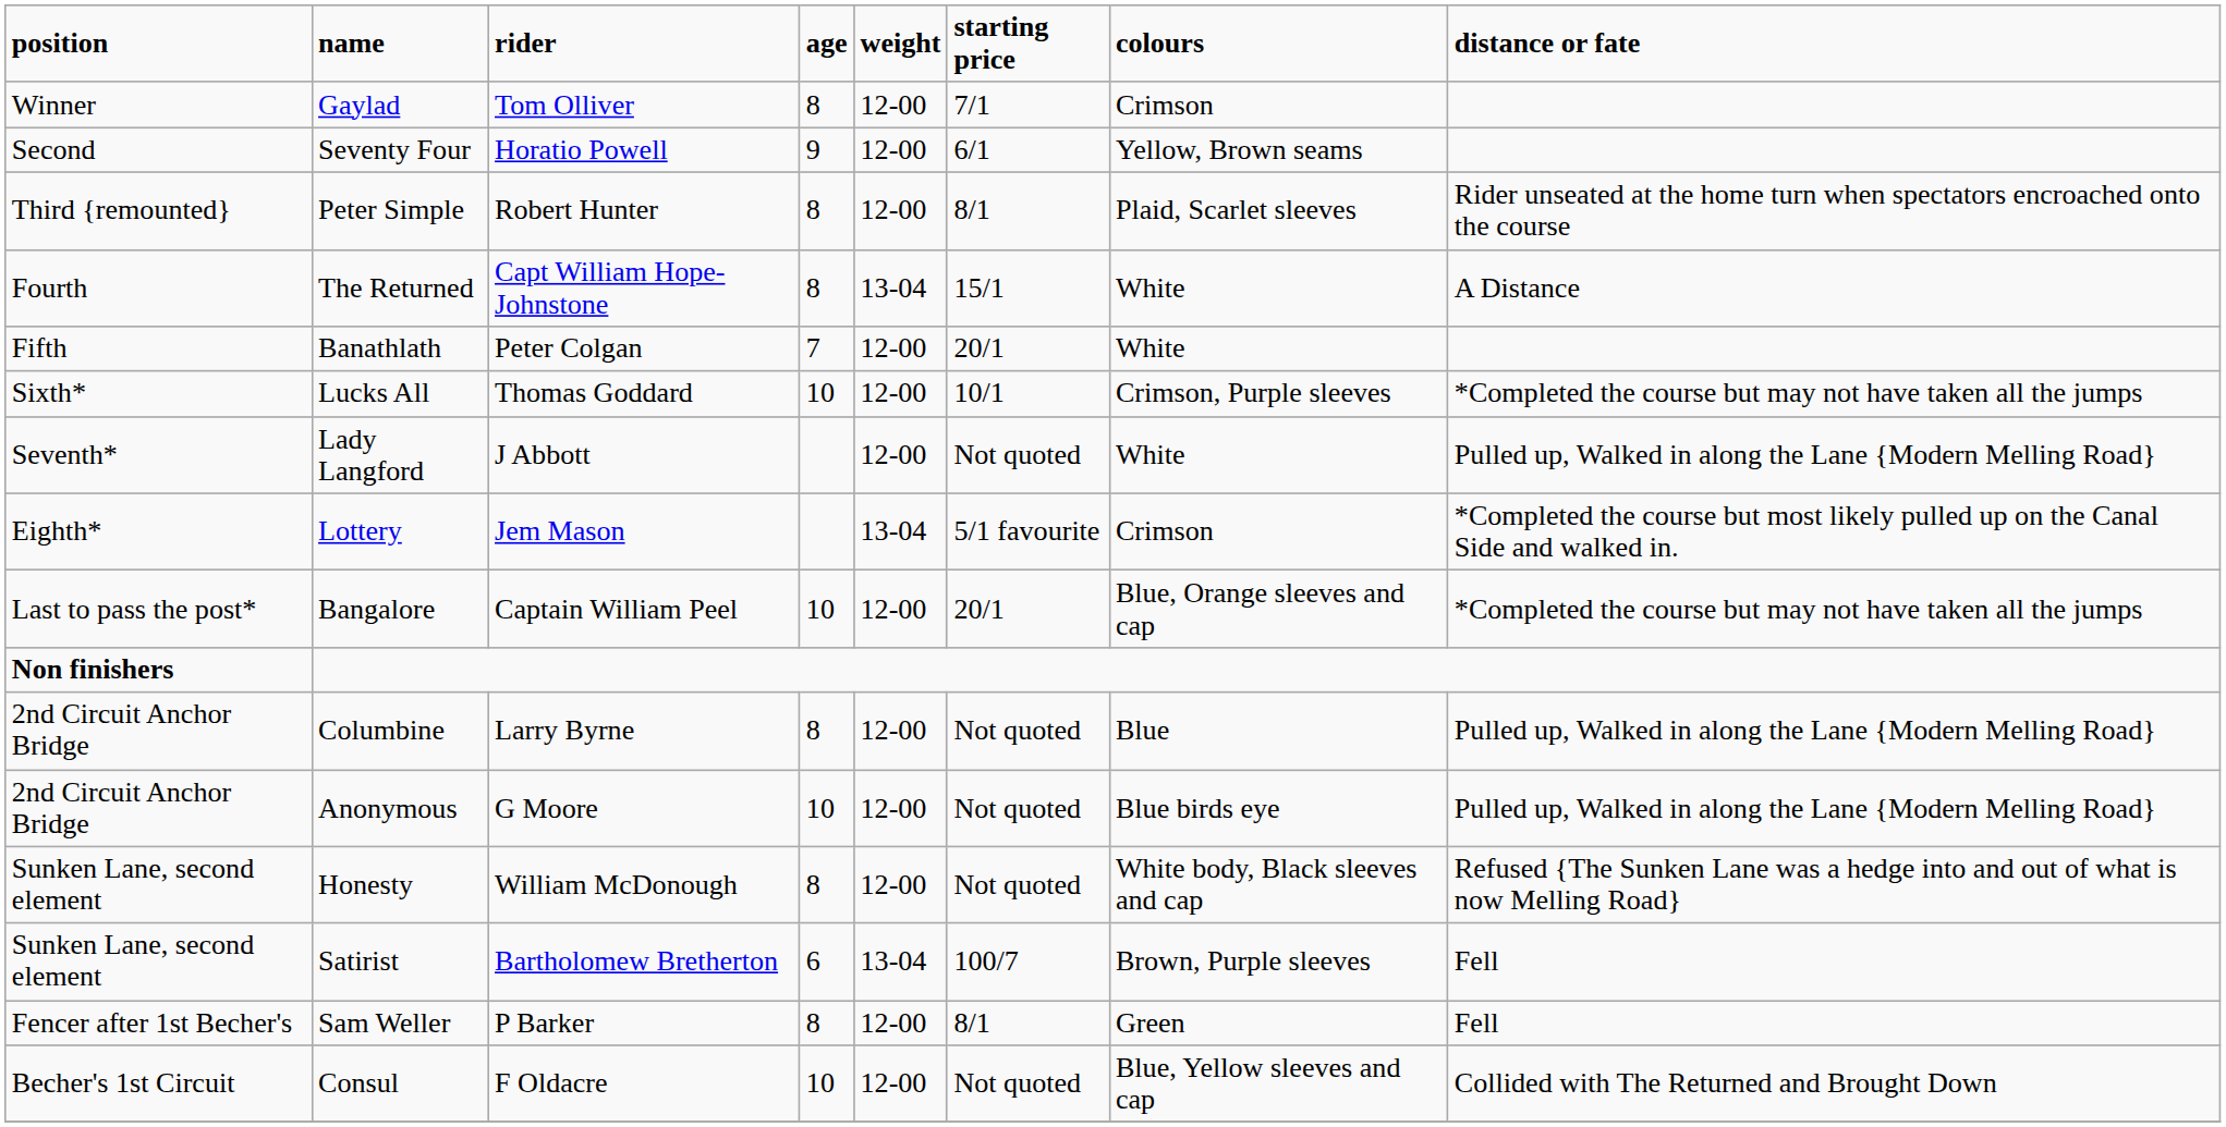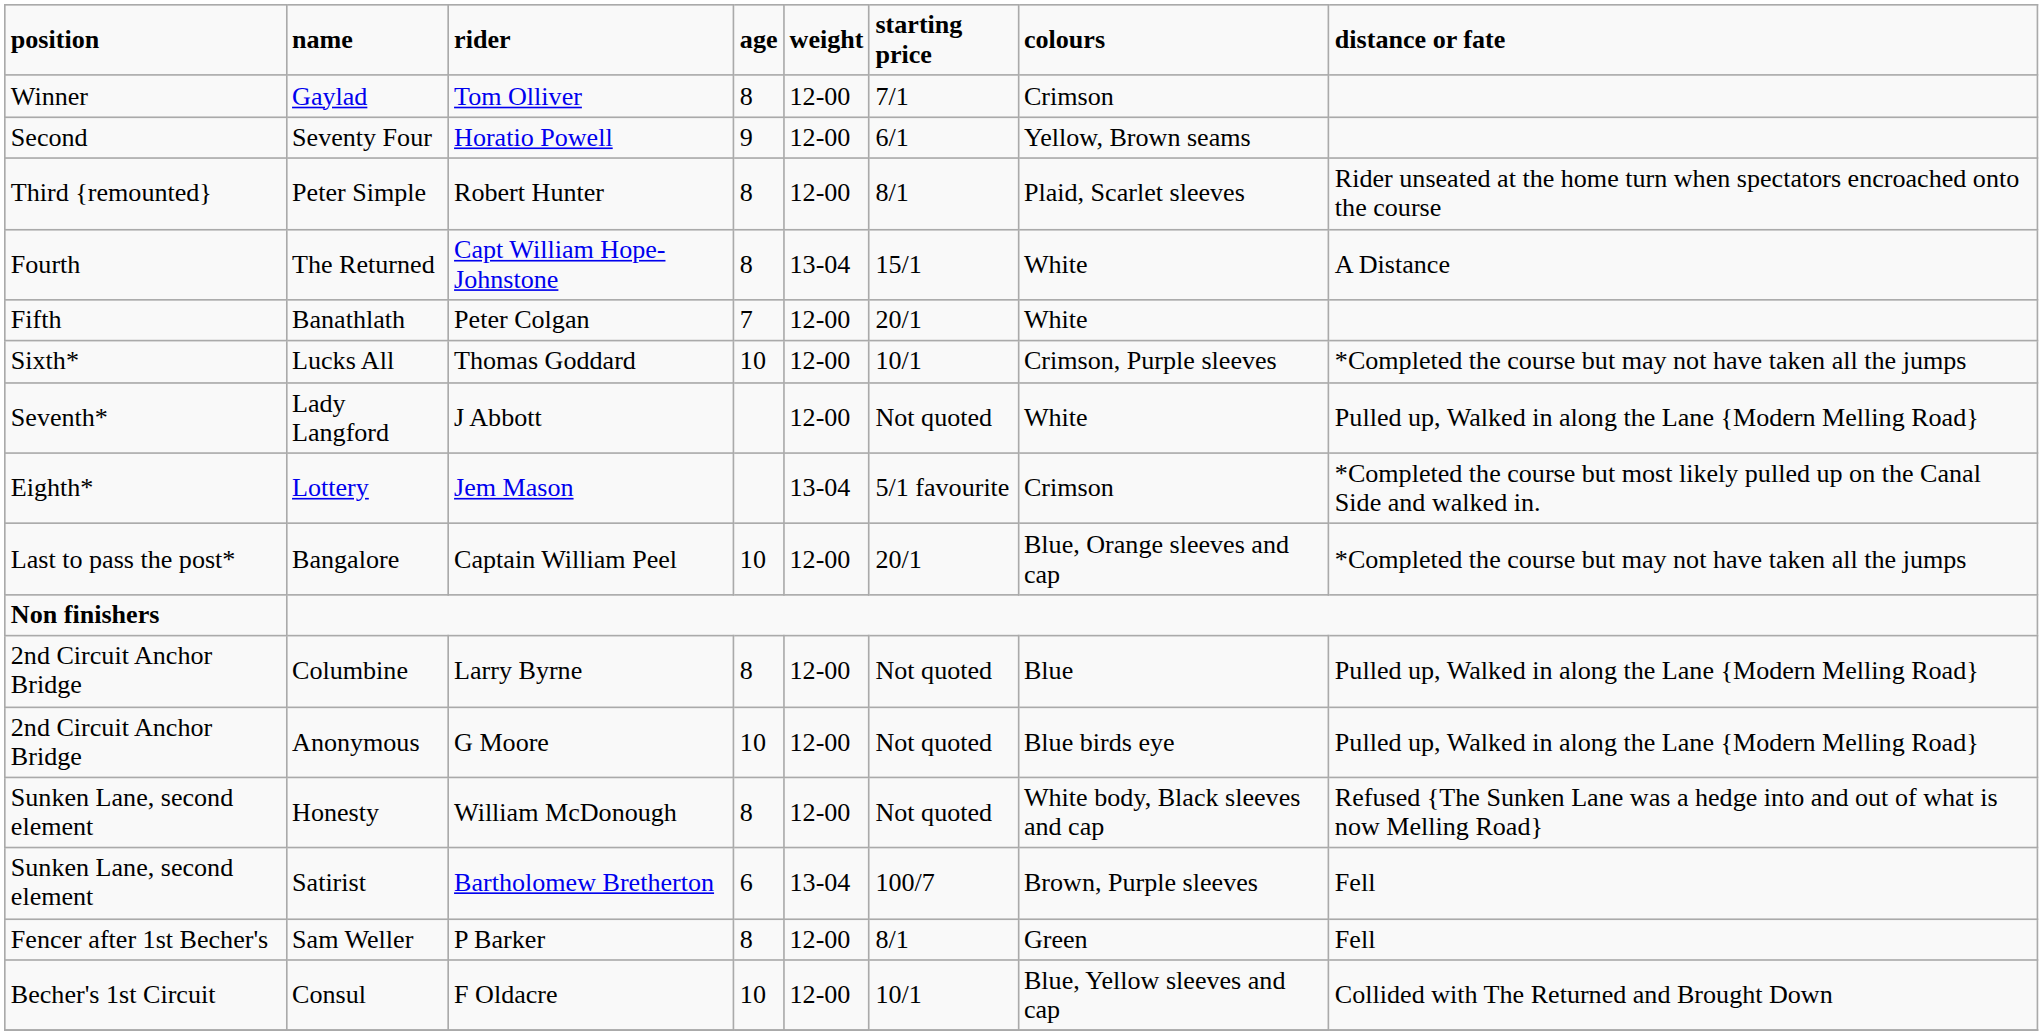Consul | starting price: Not quoted -> 10/1
